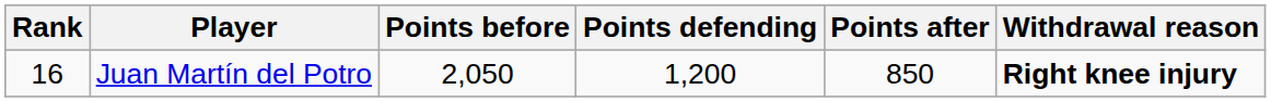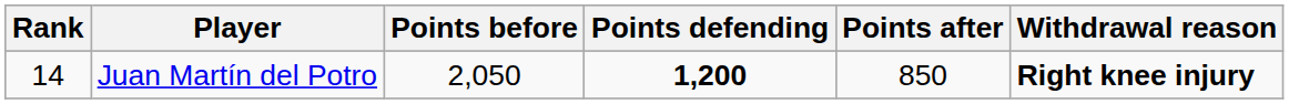Juan Martín del Potro | Rank: 16 -> 14
Juan Martín del Potro | Points defending: normal -> bold
